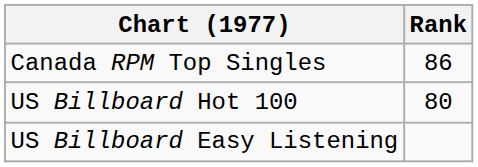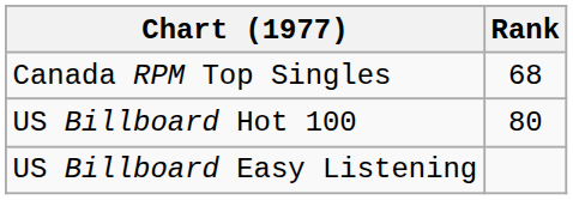Canada RPM Top Singles | Rank: 86 -> 68
